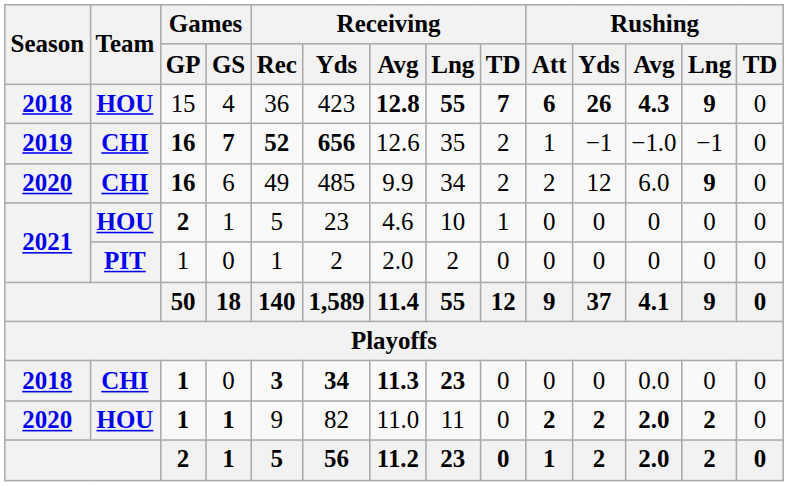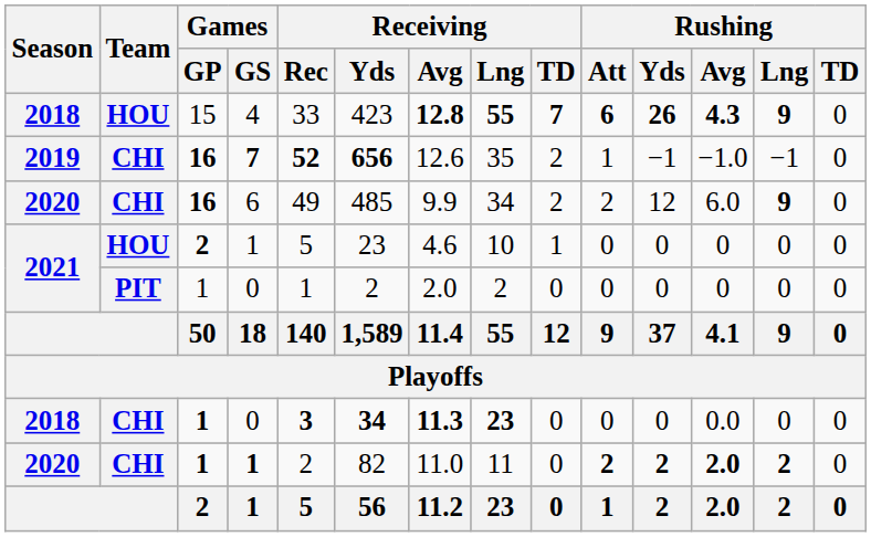4 | Receiving / Rec: 36 -> 33
2020 / 1 | Team: HOU -> CHI
2020 / 1 | Receiving / Rec: 9 -> 2
